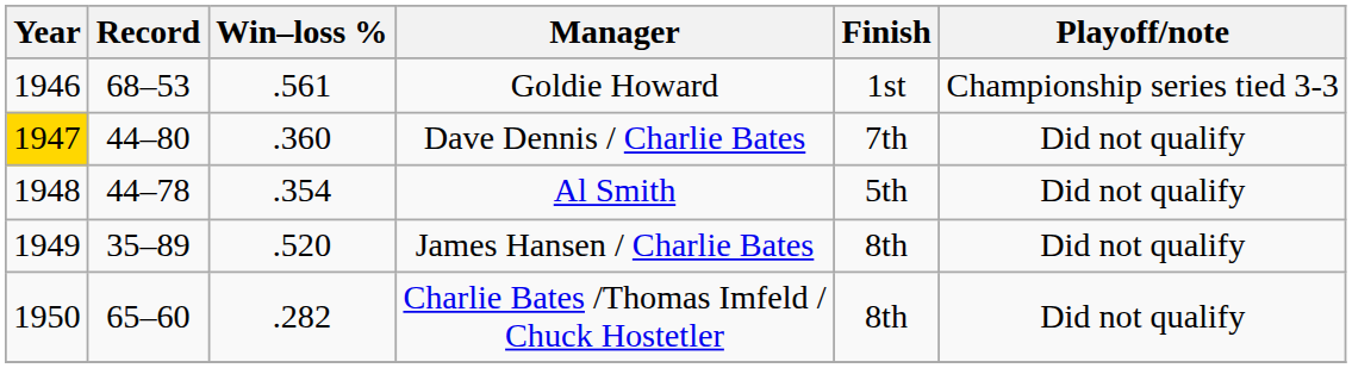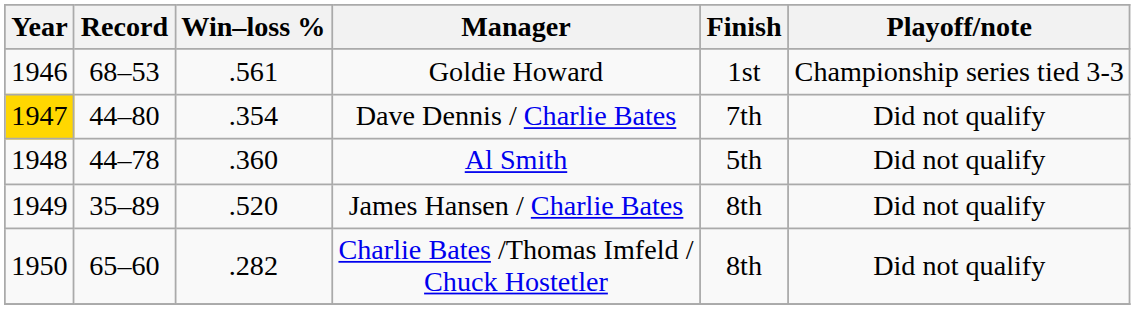Dave Dennis / Charlie Bates | Win–loss %: .360 -> .354
Al Smith | Win–loss %: .354 -> .360
